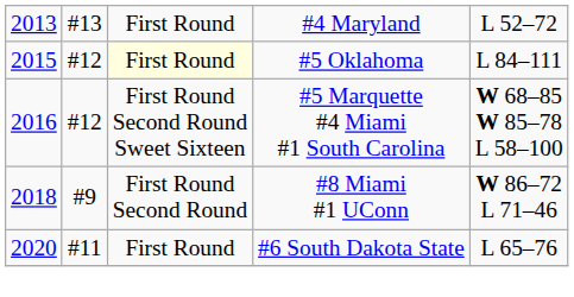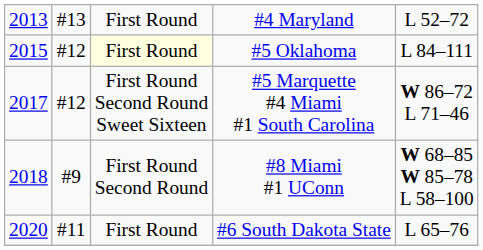#5 Marquette #4 Miami #1 South Carolina | column 1: 2016 -> 2017
#5 Marquette #4 Miami #1 South Carolina | column 5: W 68–85 W 85–78 L 58–100 -> W 86–72 L 71–46
#8 Miami #1 UConn | column 5: W 86–72 L 71–46 -> W 68–85 W 85–78 L 58–100
